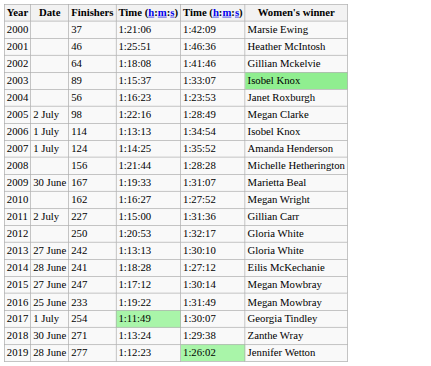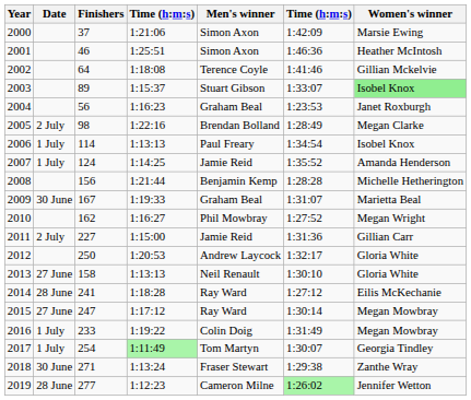+ column: Men's winner | Simon Axon | Simon Axon | Terence Coyle | Stuart Gibson | Graham Beal | Brendan Bolland | Paul Freary | Jamie Reid | Benjamin Kemp | Graham Beal | Phil Mowbray | Jamie Reid | Andrew Laycock | Neil Renault | Ray Ward | Ray Ward | Colin Doig | Tom Martyn | Fraser Stewart | Cameron Milne
2013 | Finishers: 242 -> 158
2016 | Date: 25 June -> 1 July
